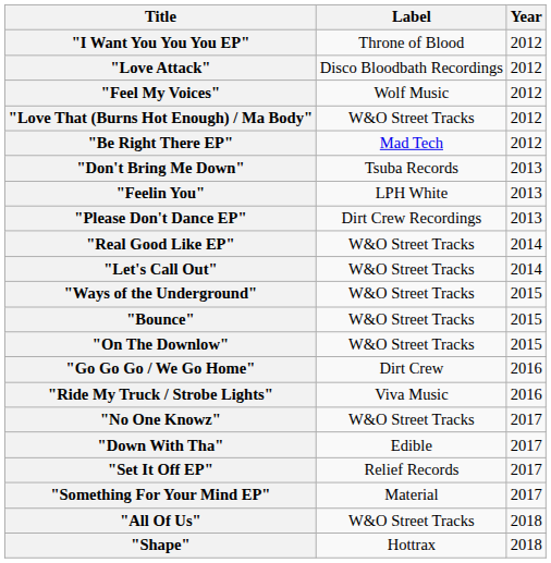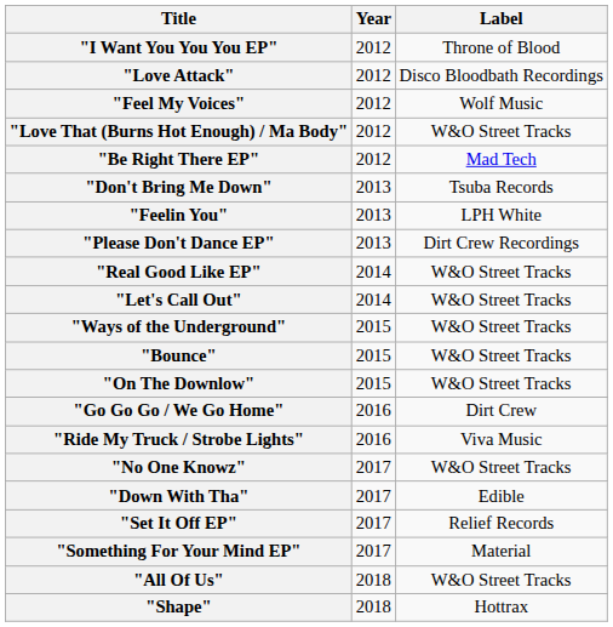columns swapped: Year <-> Label
